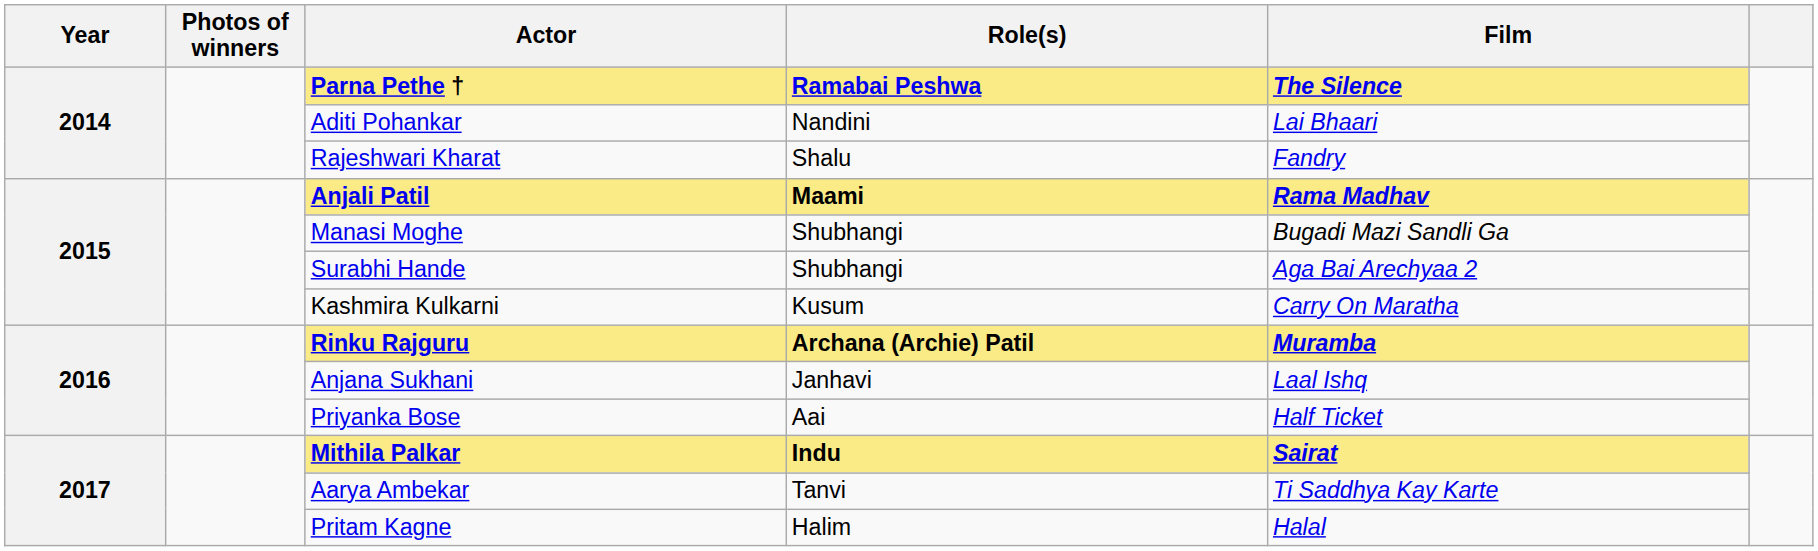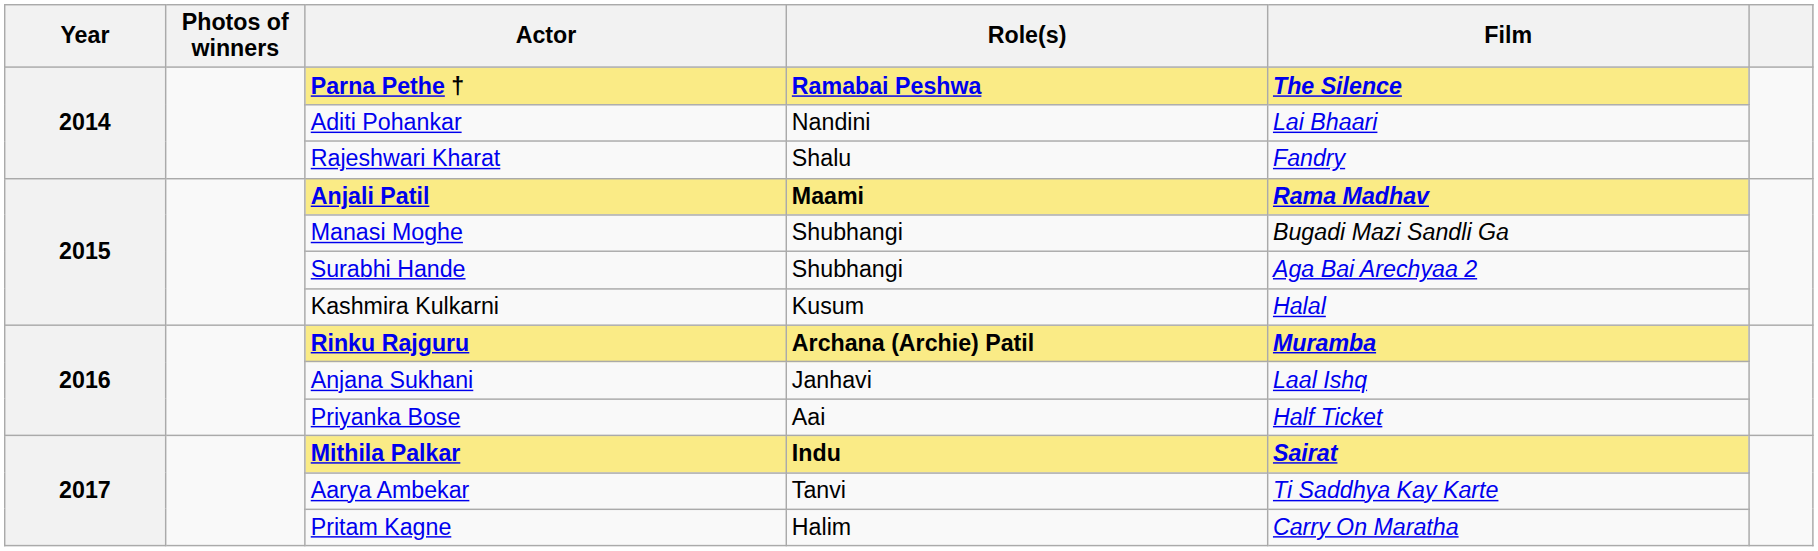Kashmira Kulkarni | Film: Carry On Maratha -> Halal
Pritam Kagne | Film: Halal -> Carry On Maratha
